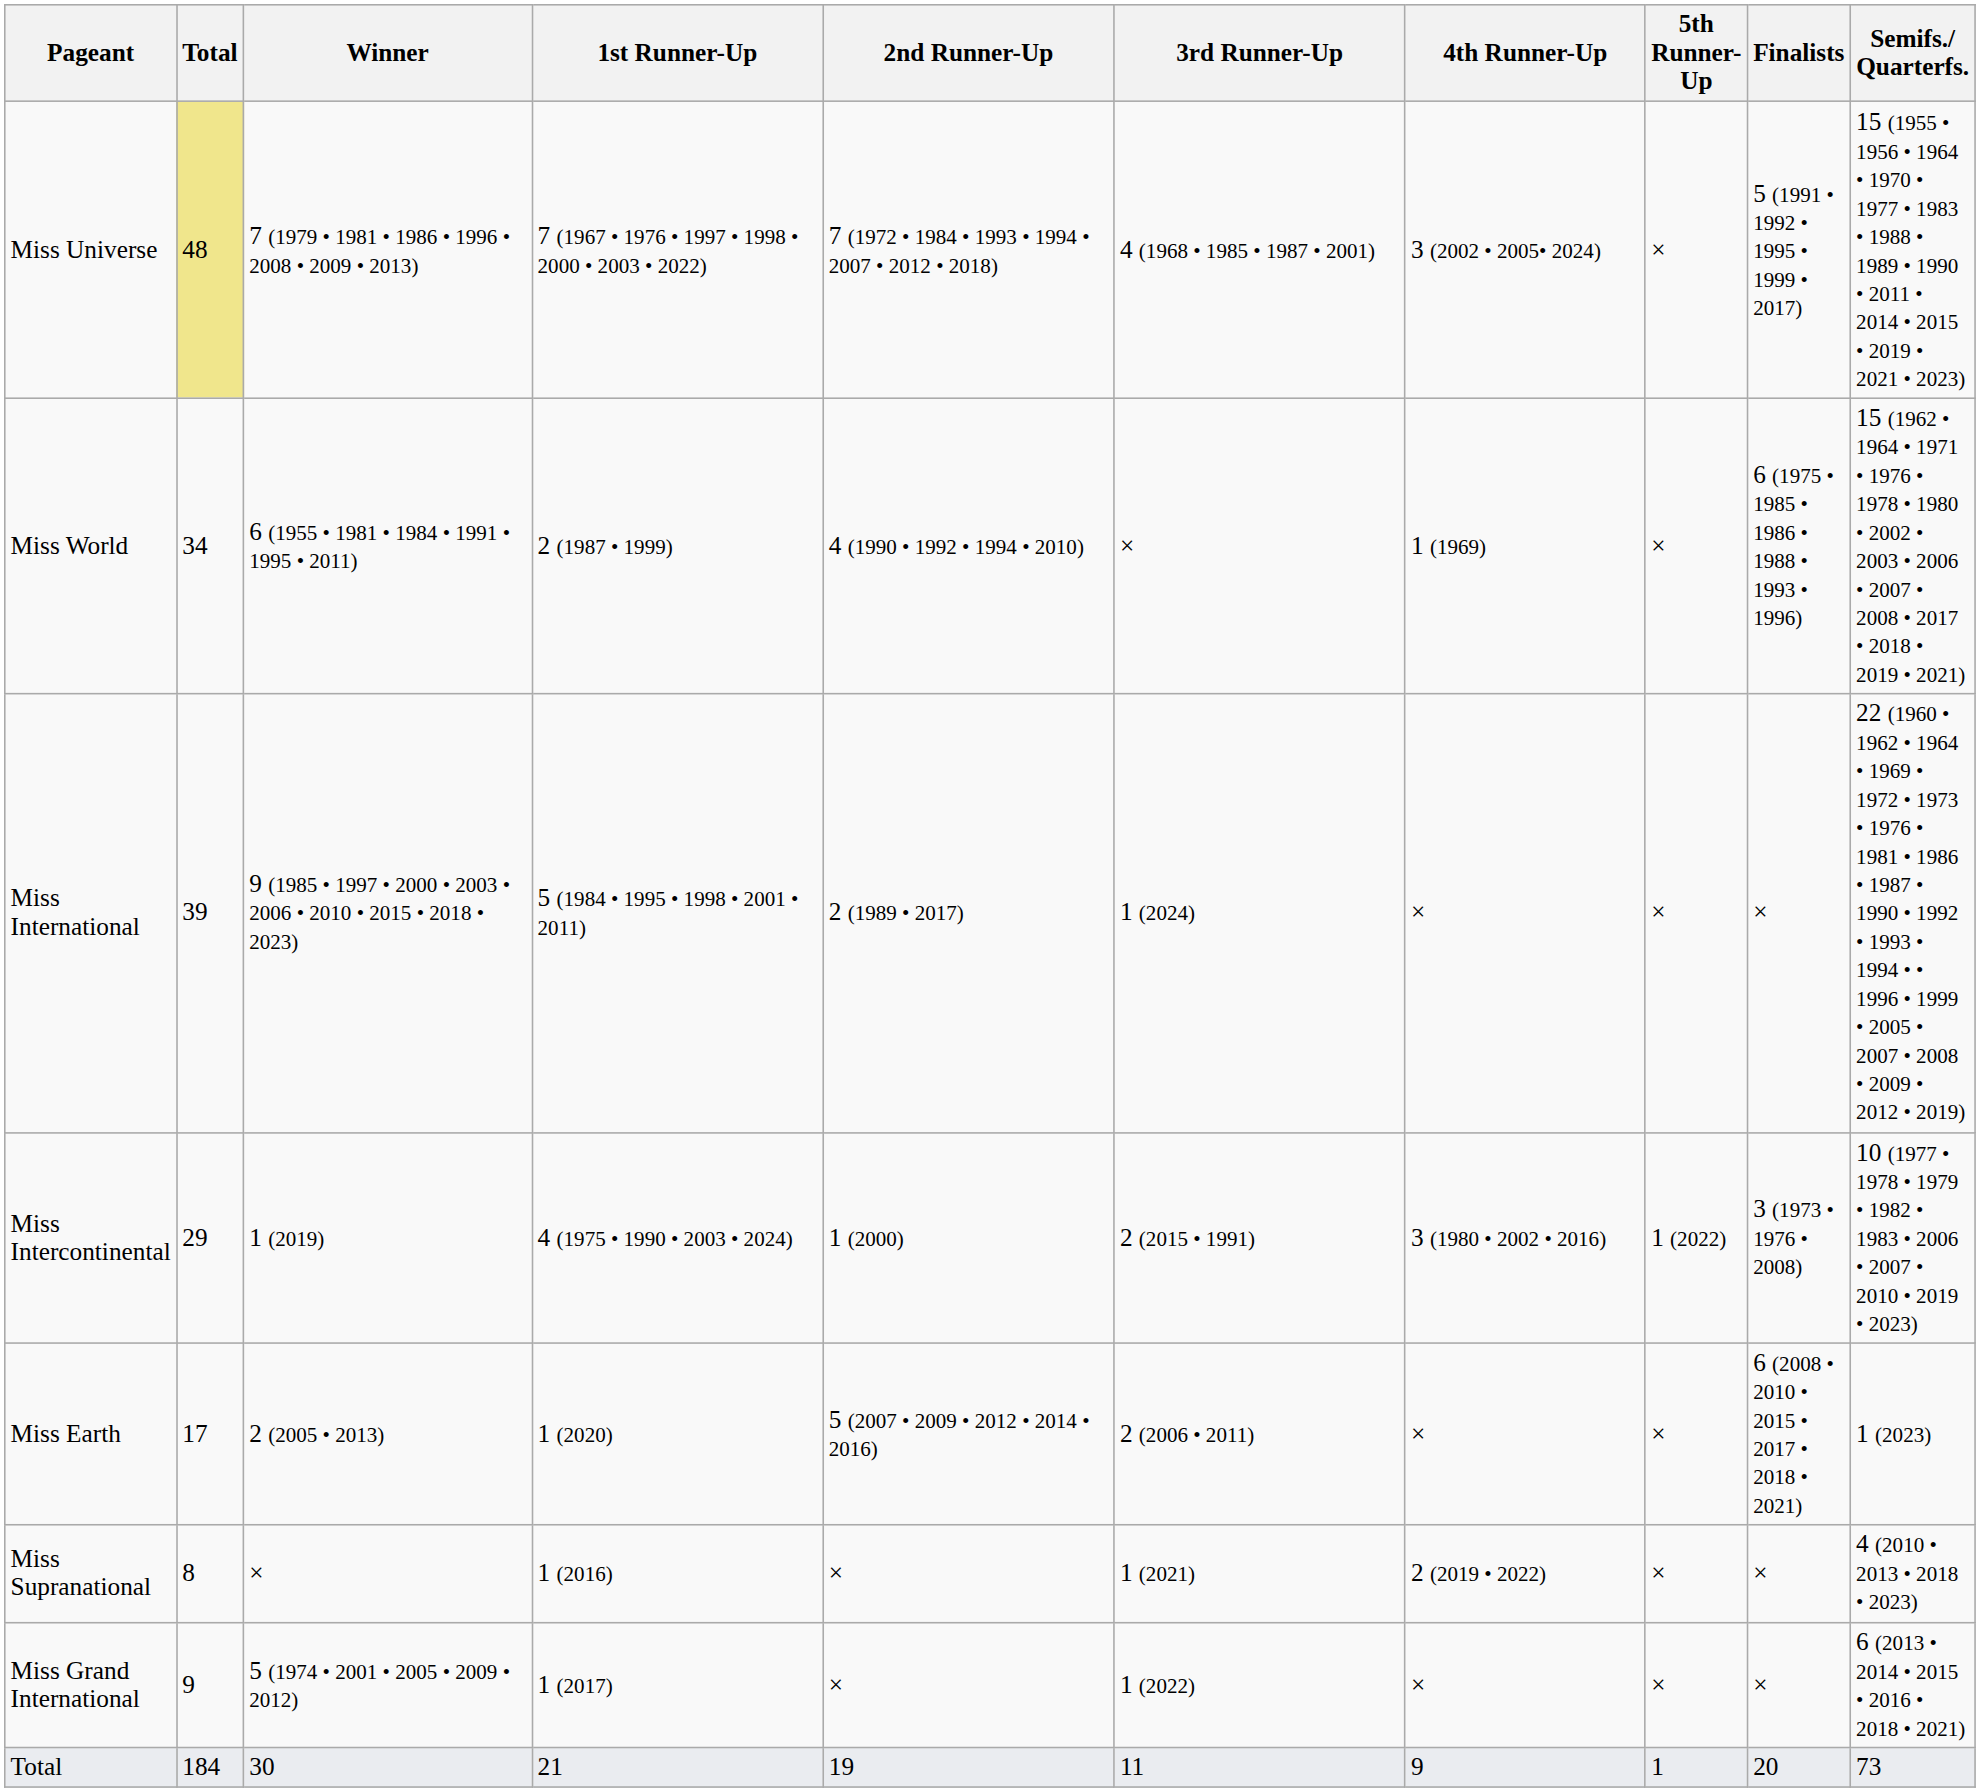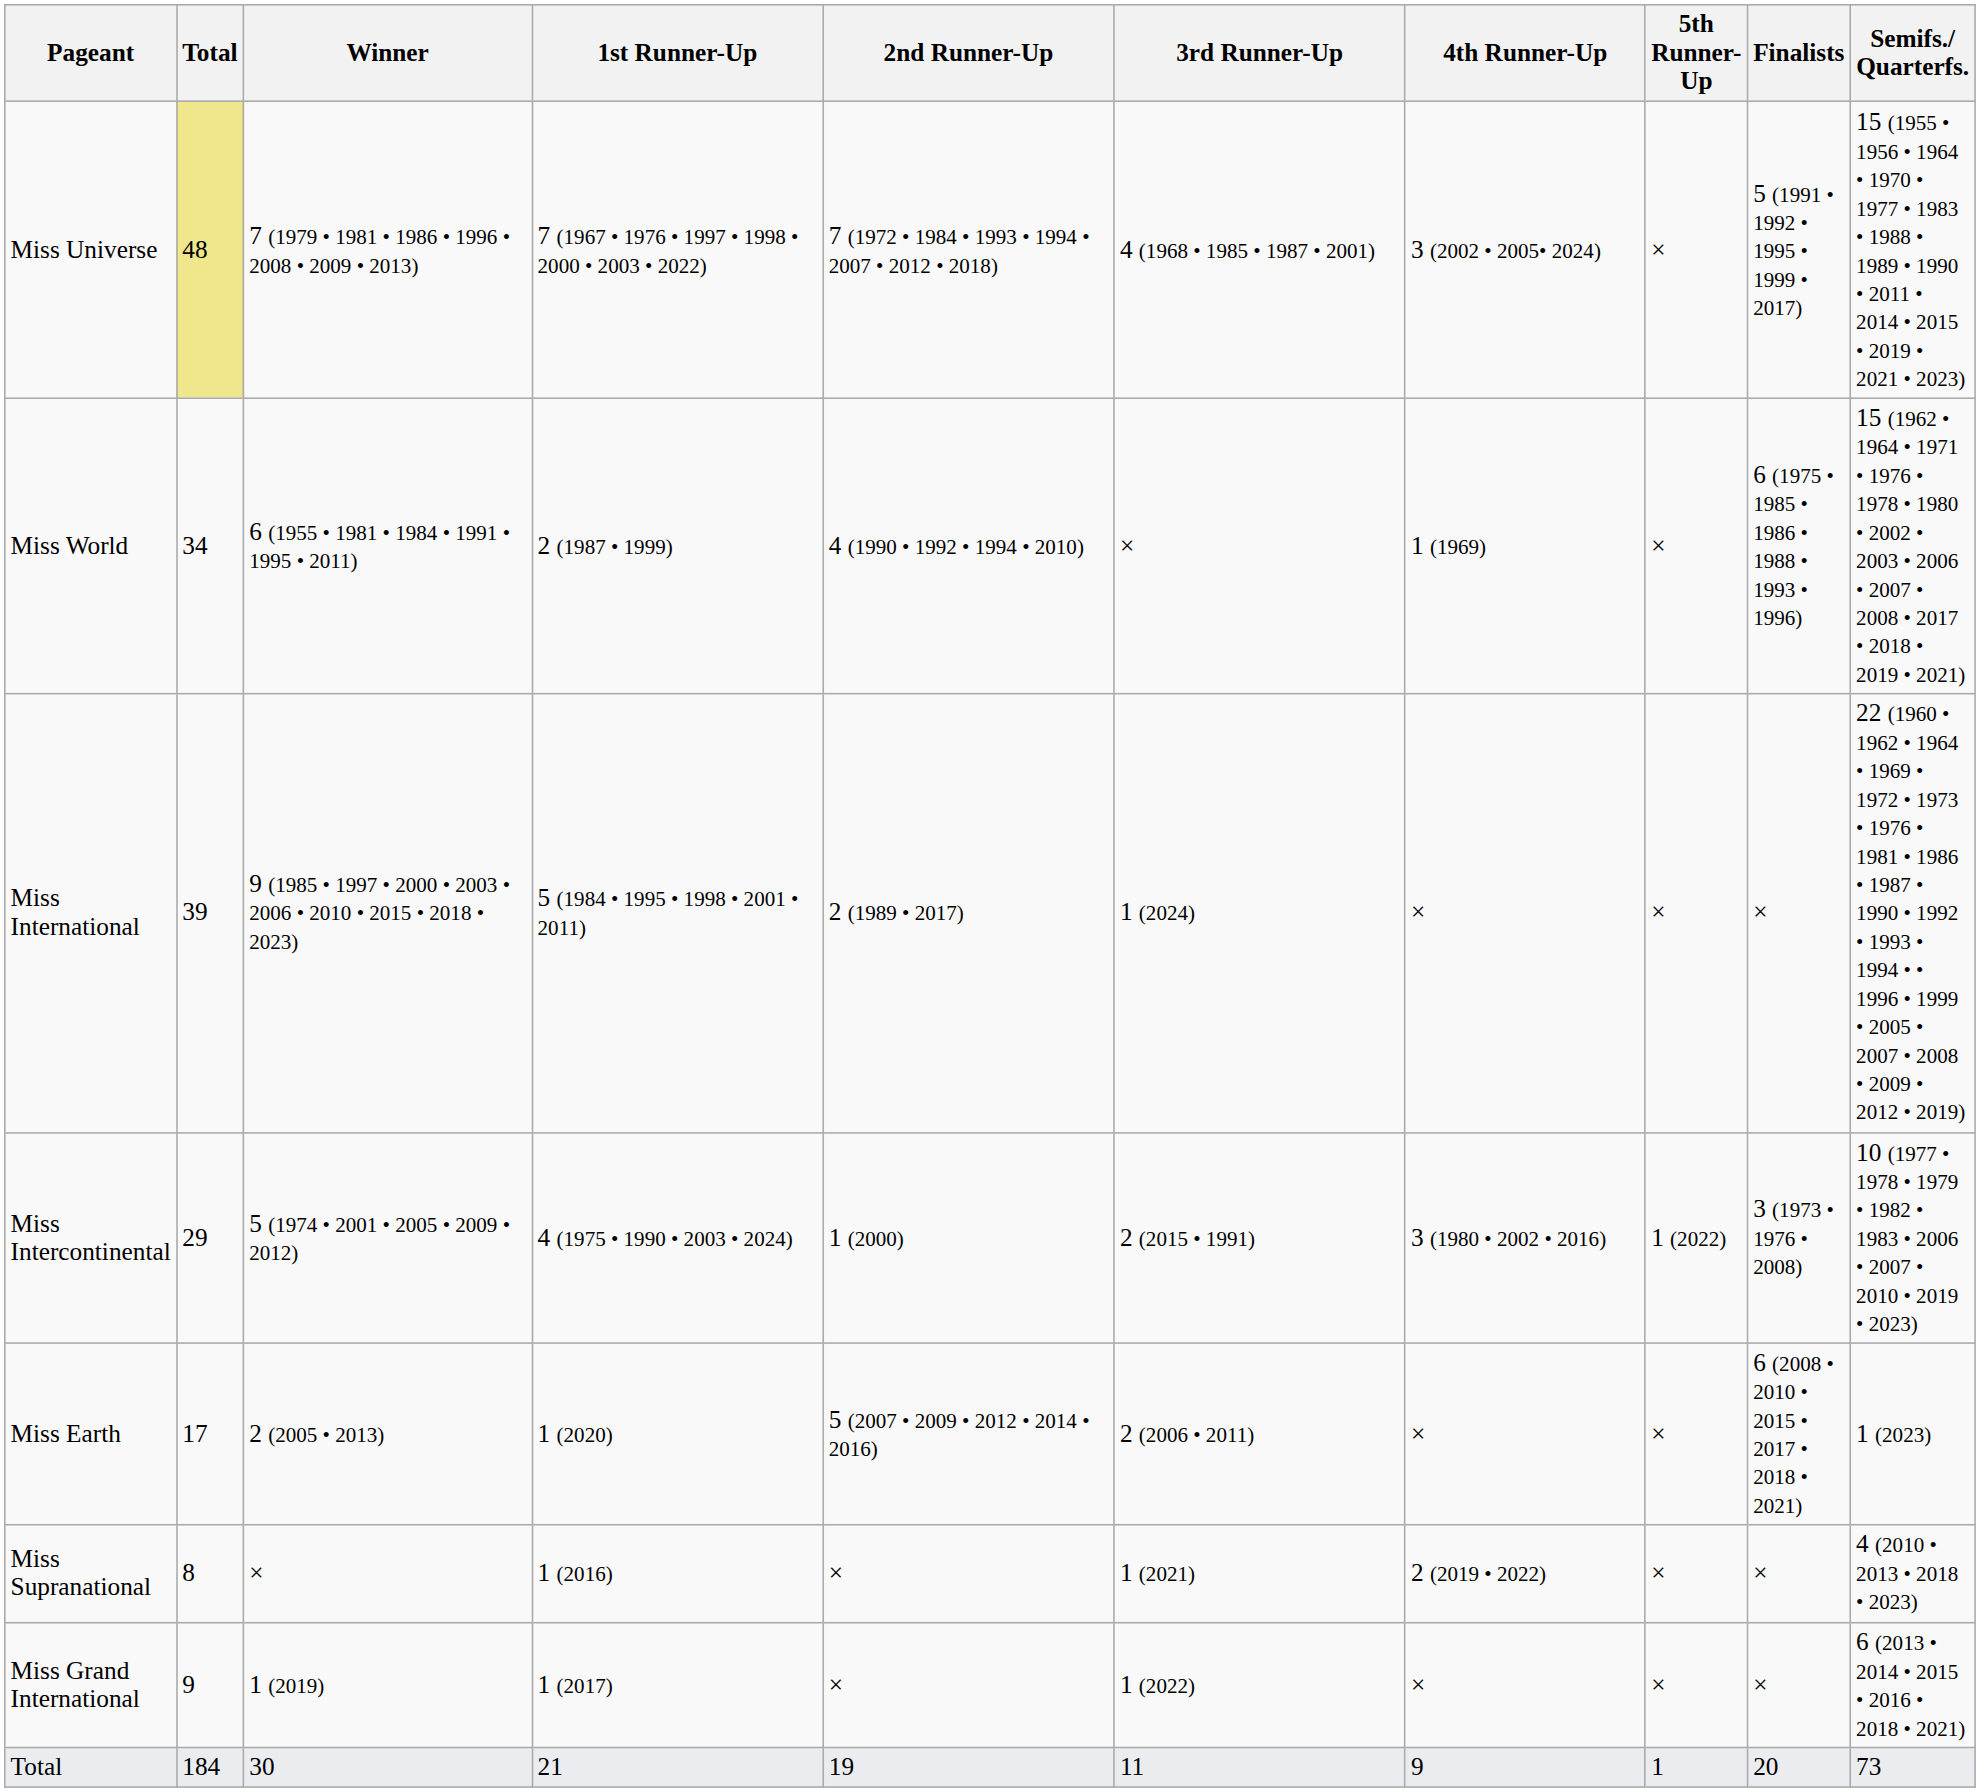Miss Intercontinental | Winner: 1 (2019) -> 5 (1974 • 2001 • 2005 • 2009 • 2012)
Miss Grand International | Winner: 5 (1974 • 2001 • 2005 • 2009 • 2012) -> 1 (2019)
